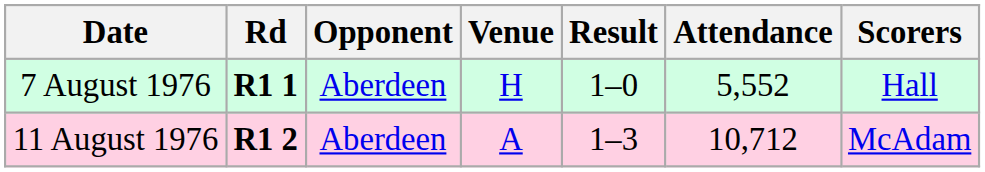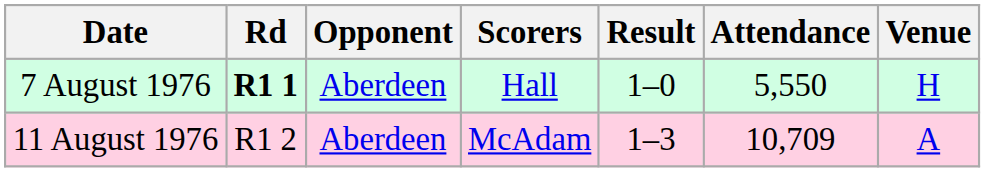columns swapped: Venue <-> Scorers
7 August 1976 | Attendance: 5,552 -> 5,550
11 August 1976 | Rd: bold -> normal
11 August 1976 | Attendance: 10,712 -> 10,709
